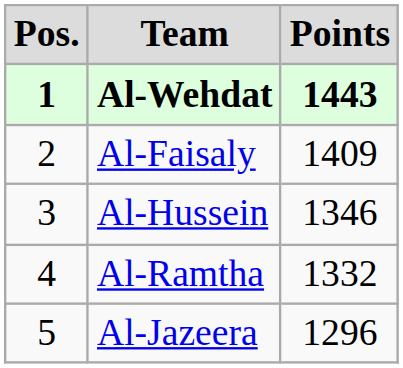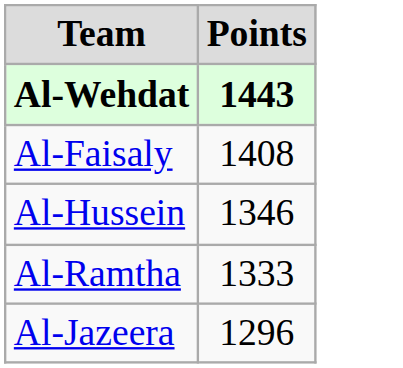- column: Pos. | 1 | 2 | 3 | 4 | 5
Al-Faisaly | Points: 1409 -> 1408
Al-Ramtha | Points: 1332 -> 1333
